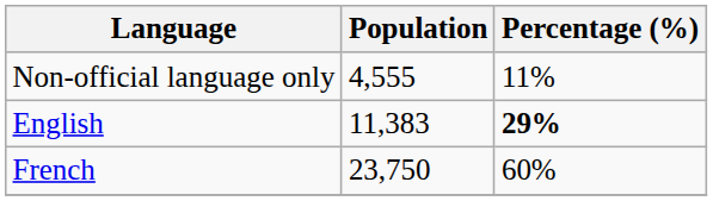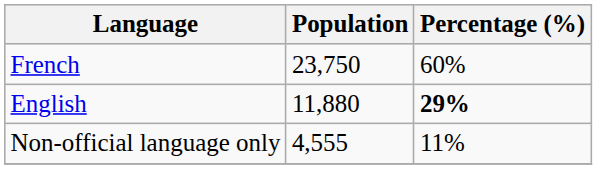rows swapped: French <-> Non-official language only
English | Population: 11,383 -> 11,880
